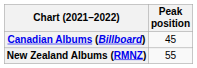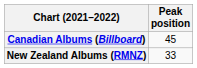New Zealand Albums (RMNZ) | Peak position: 55 -> 33
